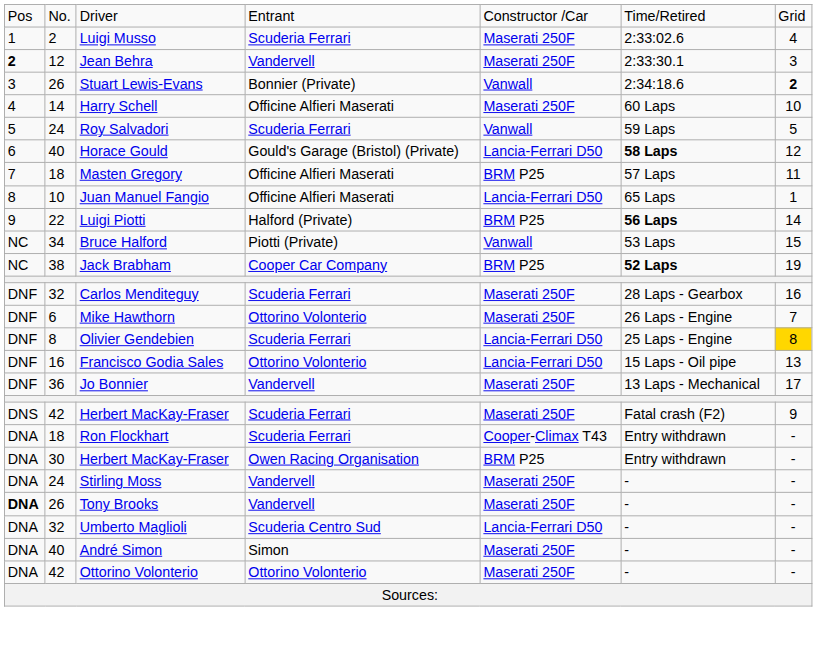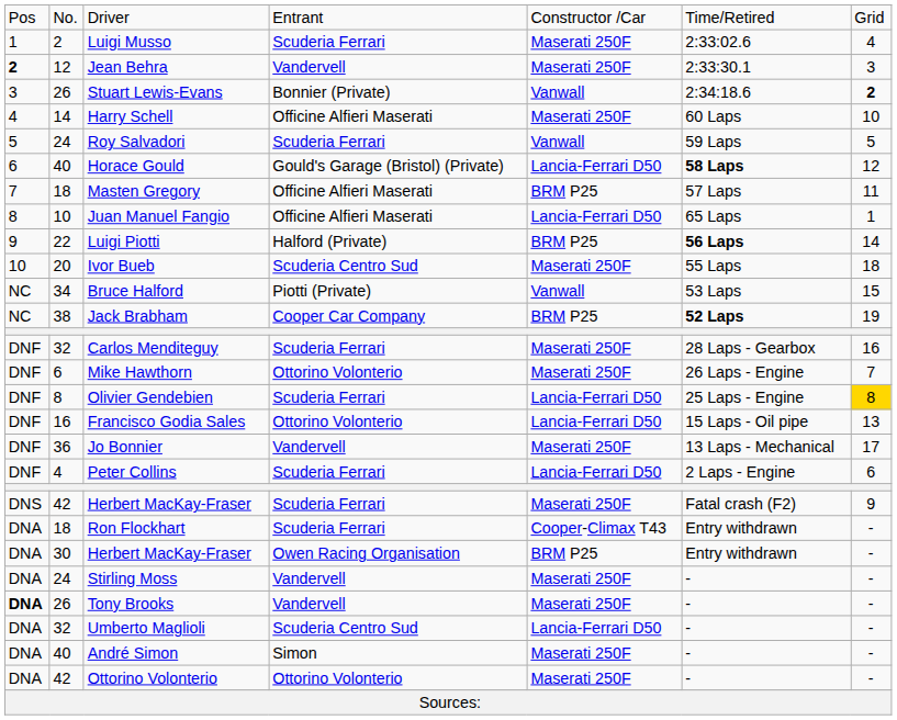+ row: 10 | 20 | Ivor Bueb | Scuderia Centro Sud | Maserati 250F | 55 Laps | 18
+ row: DNF | 4 | Peter Collins | Scuderia Ferrari | Lancia-Ferrari D50 | 2 Laps - Engine | 6
